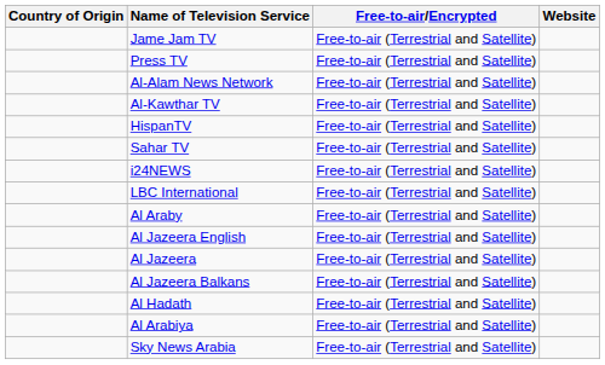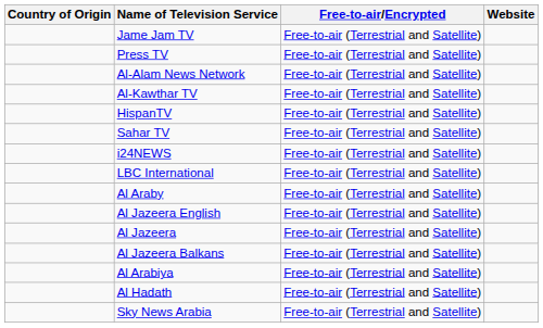rows swapped: Al Arabiya <-> Al Hadath
